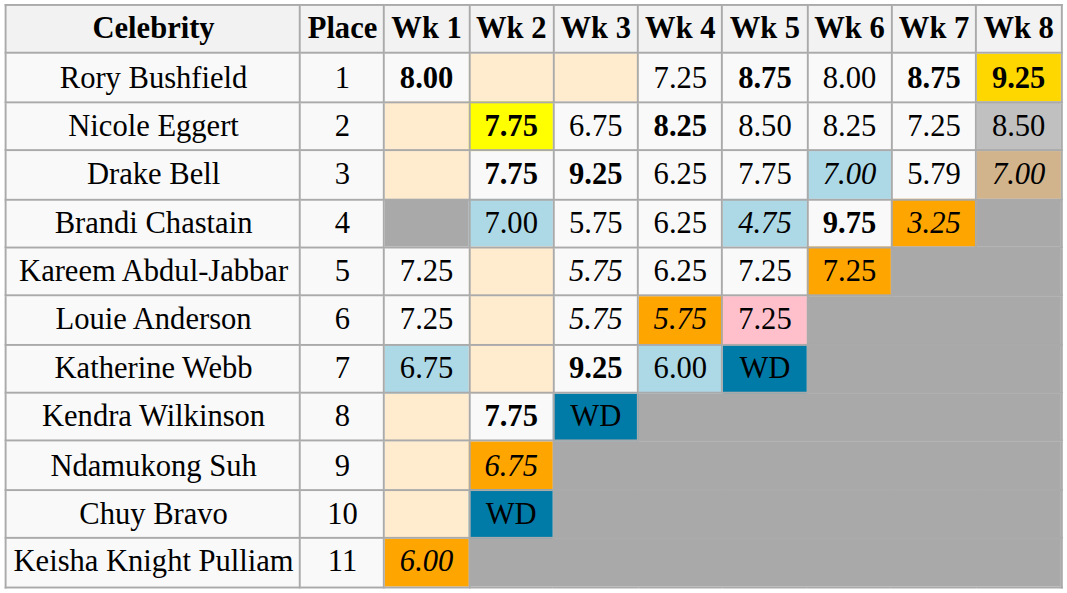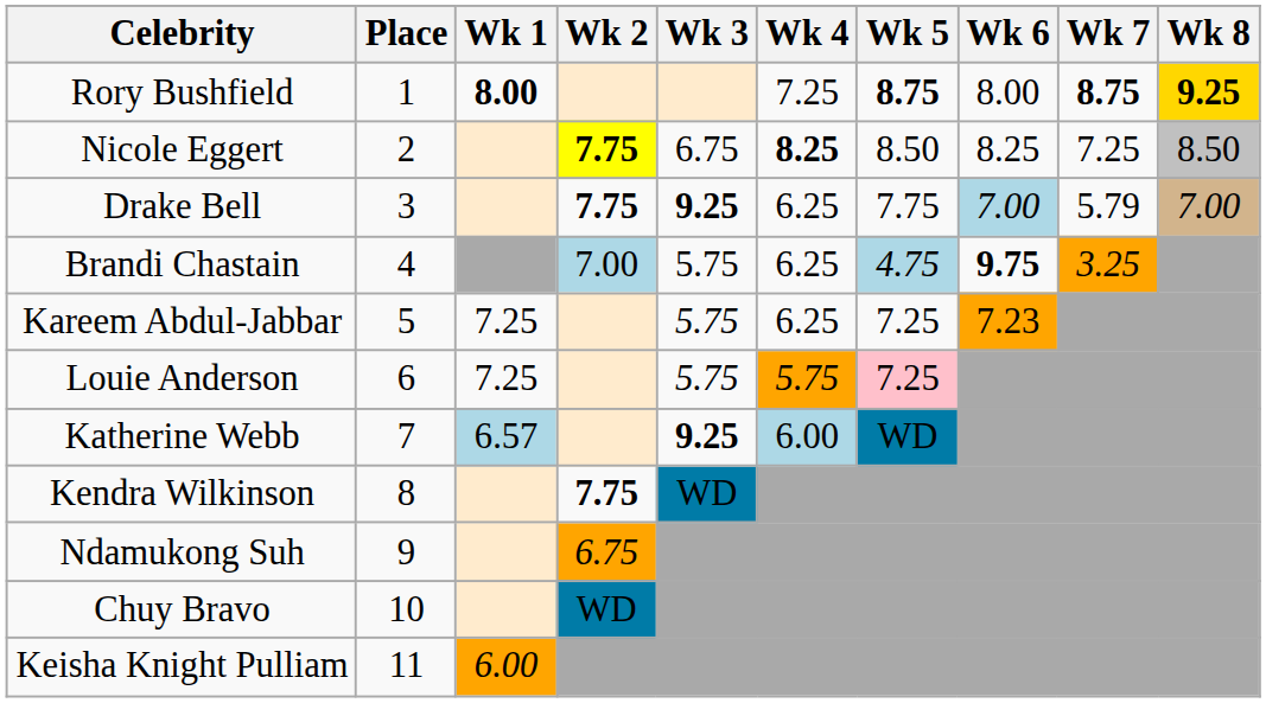Kareem Abdul-Jabbar | Wk 6: 7.25 -> 7.23
Katherine Webb | Wk 1: 6.75 -> 6.57
